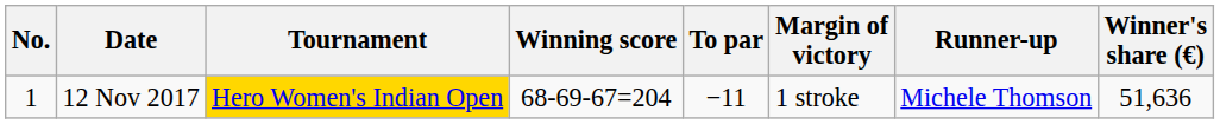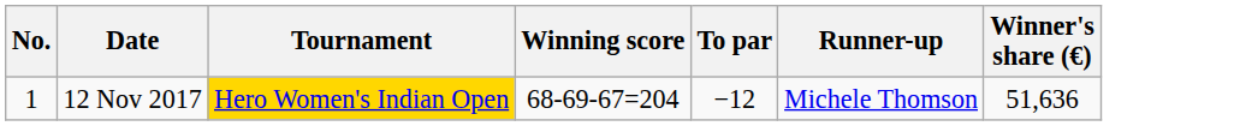- column: Margin of victory | 1 stroke
12 Nov 2017 | To par: −11 -> −12
